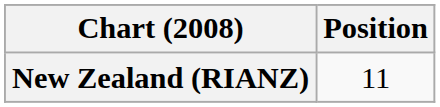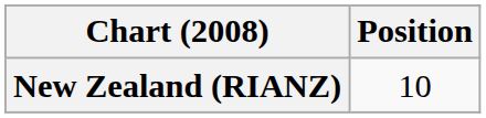New Zealand (RIANZ) | Position: 11 -> 10
